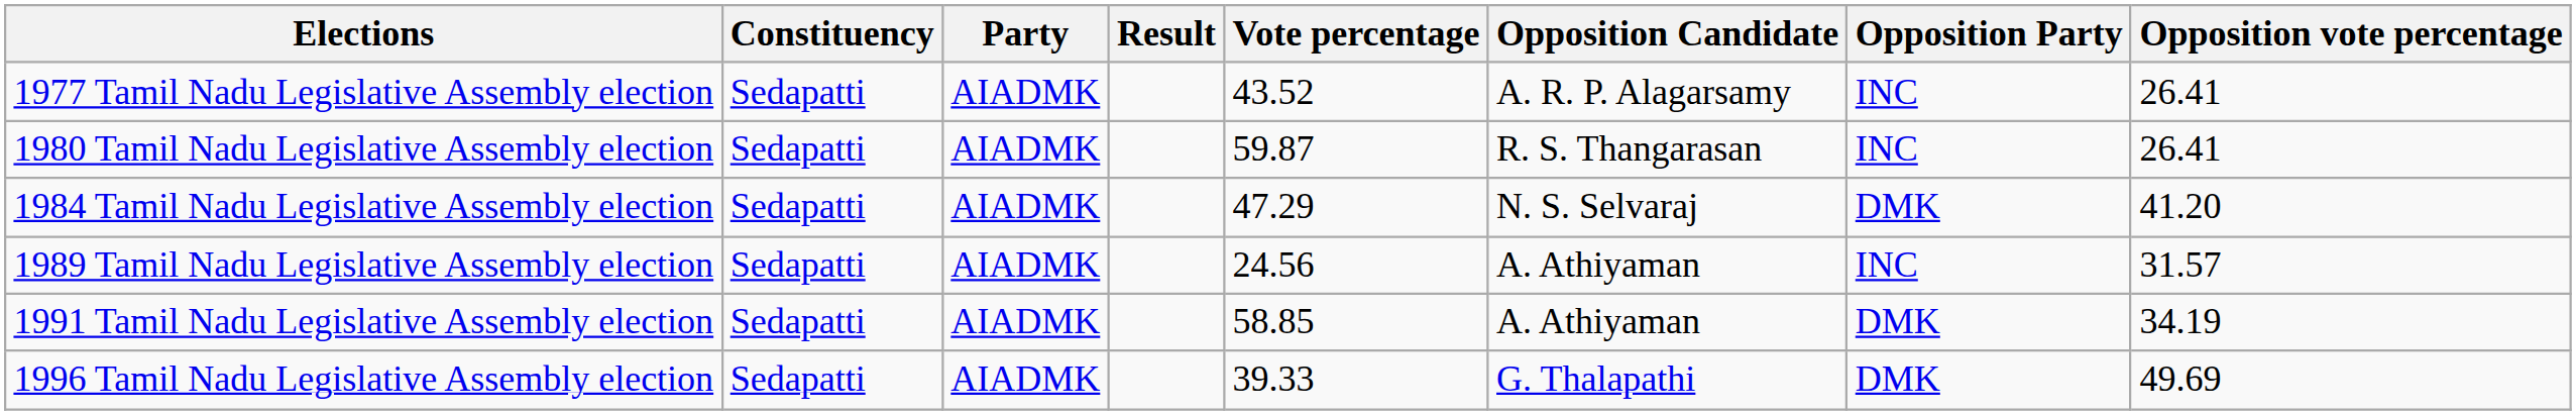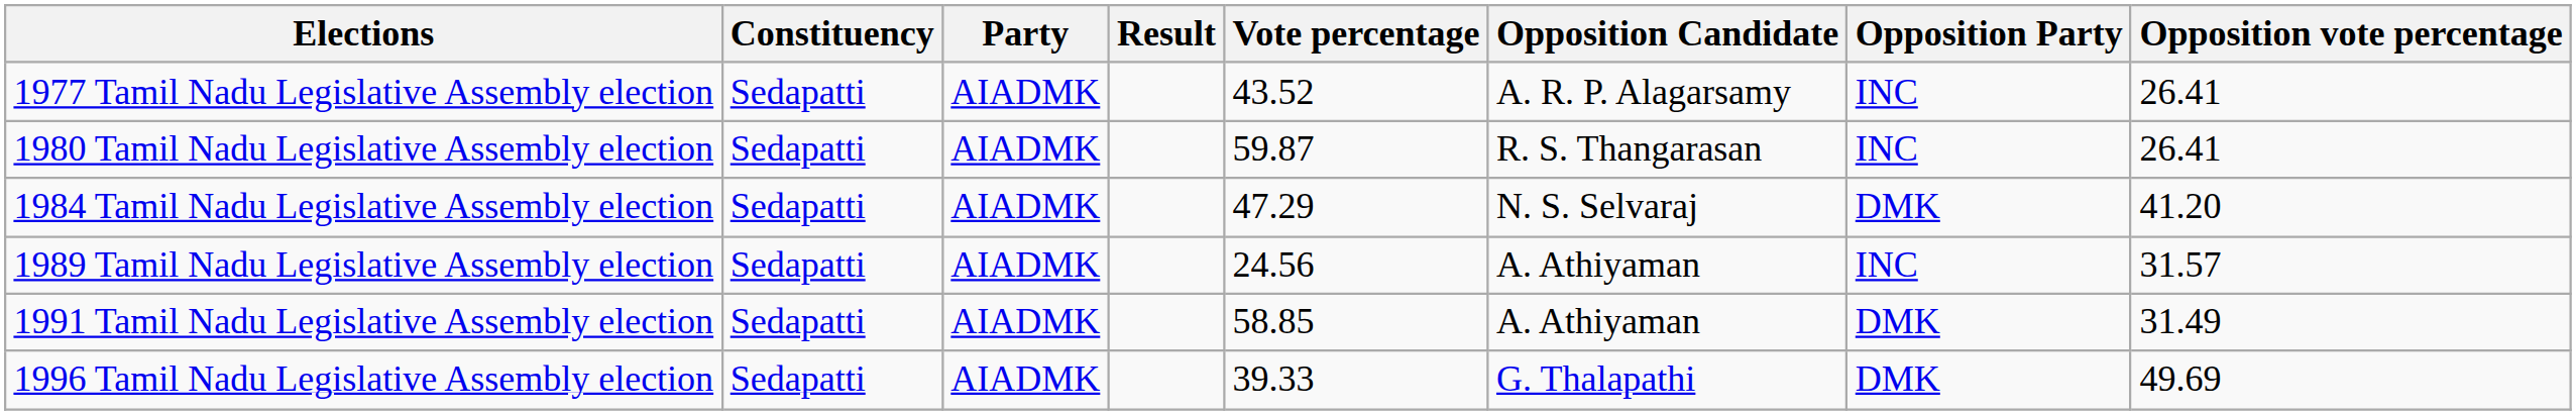1991 Tamil Nadu Legislative Assembly election | Opposition vote percentage: 34.19 -> 31.49
